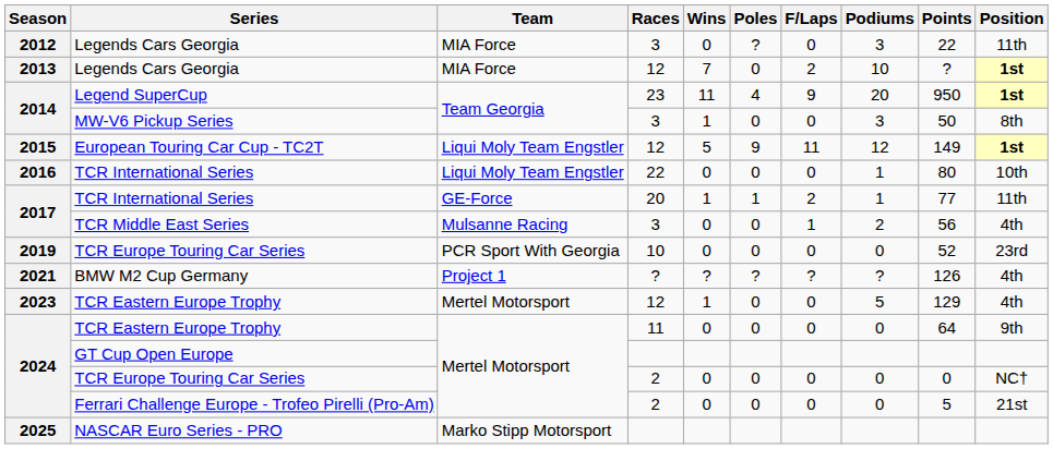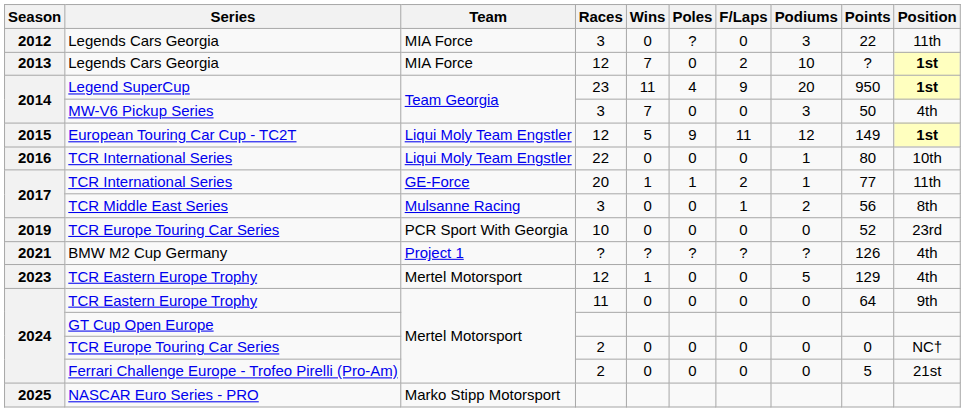MW-V6 Pickup Series | Wins: 1 -> 7
MW-V6 Pickup Series | Position: 8th -> 4th
TCR Middle East Series | Position: 4th -> 8th
